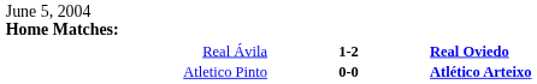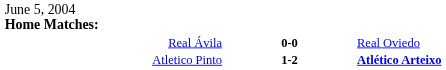Real Ávila | column 2: 1-2 -> 0-0
Real Ávila | column 3: bold -> normal
Atletico Pinto | column 2: 0-0 -> 1-2
